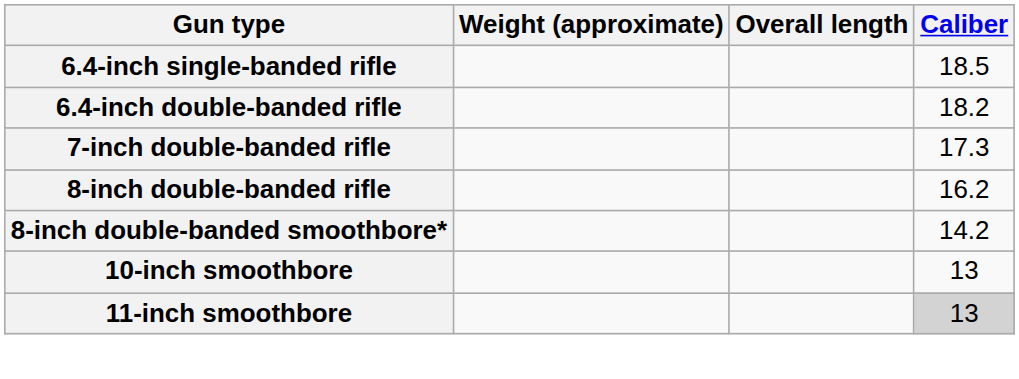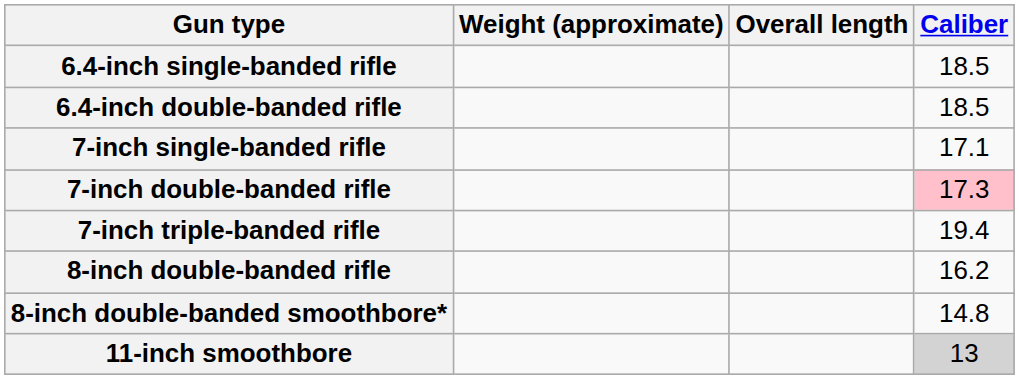6.4-inch double-banded rifle | Caliber: 18.2 -> 18.5
+ row: 7-inch single-banded rifle | 17.1
7-inch double-banded rifle | Caliber: no background -> pink background
+ row: 7-inch triple-banded rifle | 19.4
8-inch double-banded smoothbore* | Caliber: 14.2 -> 14.8
- row: 10-inch smoothbore | 13
